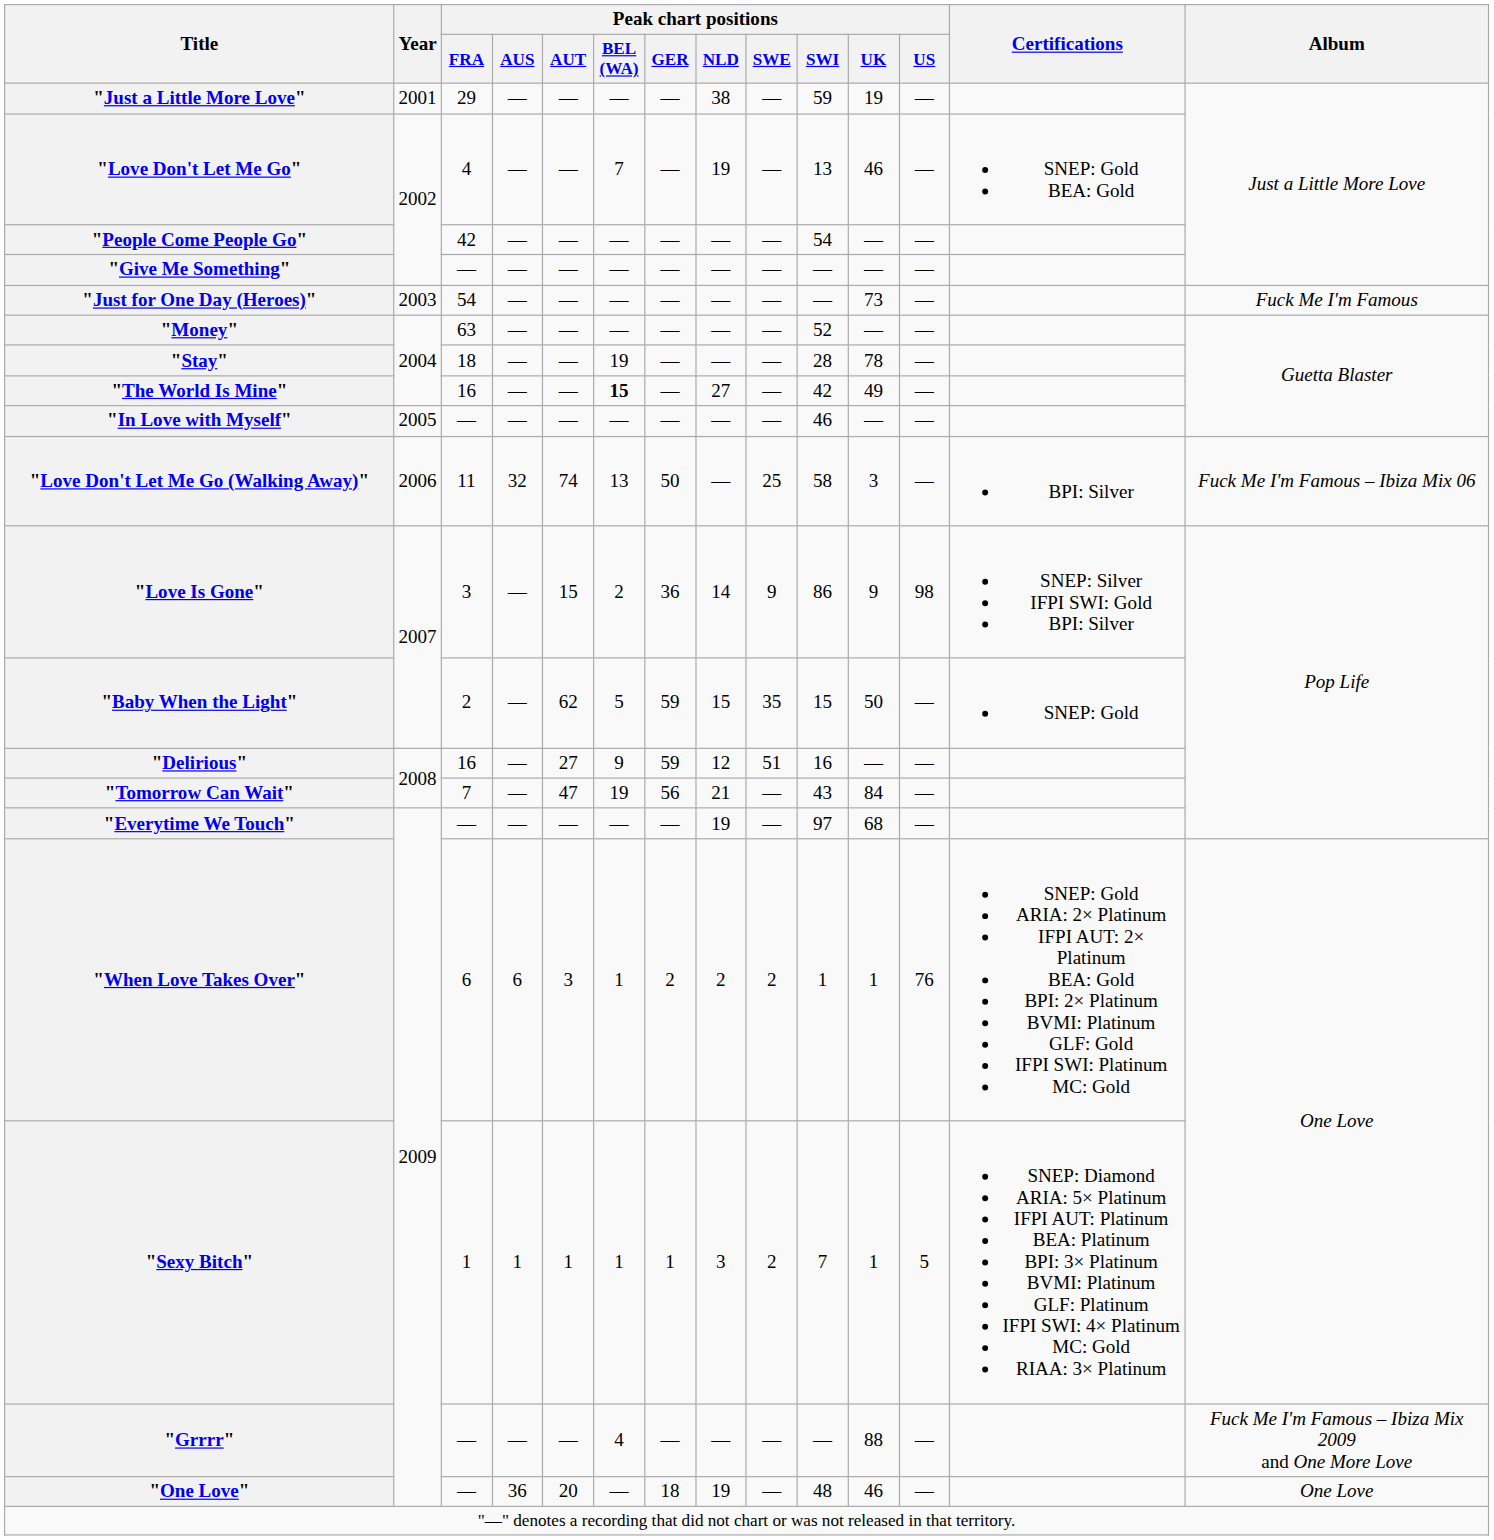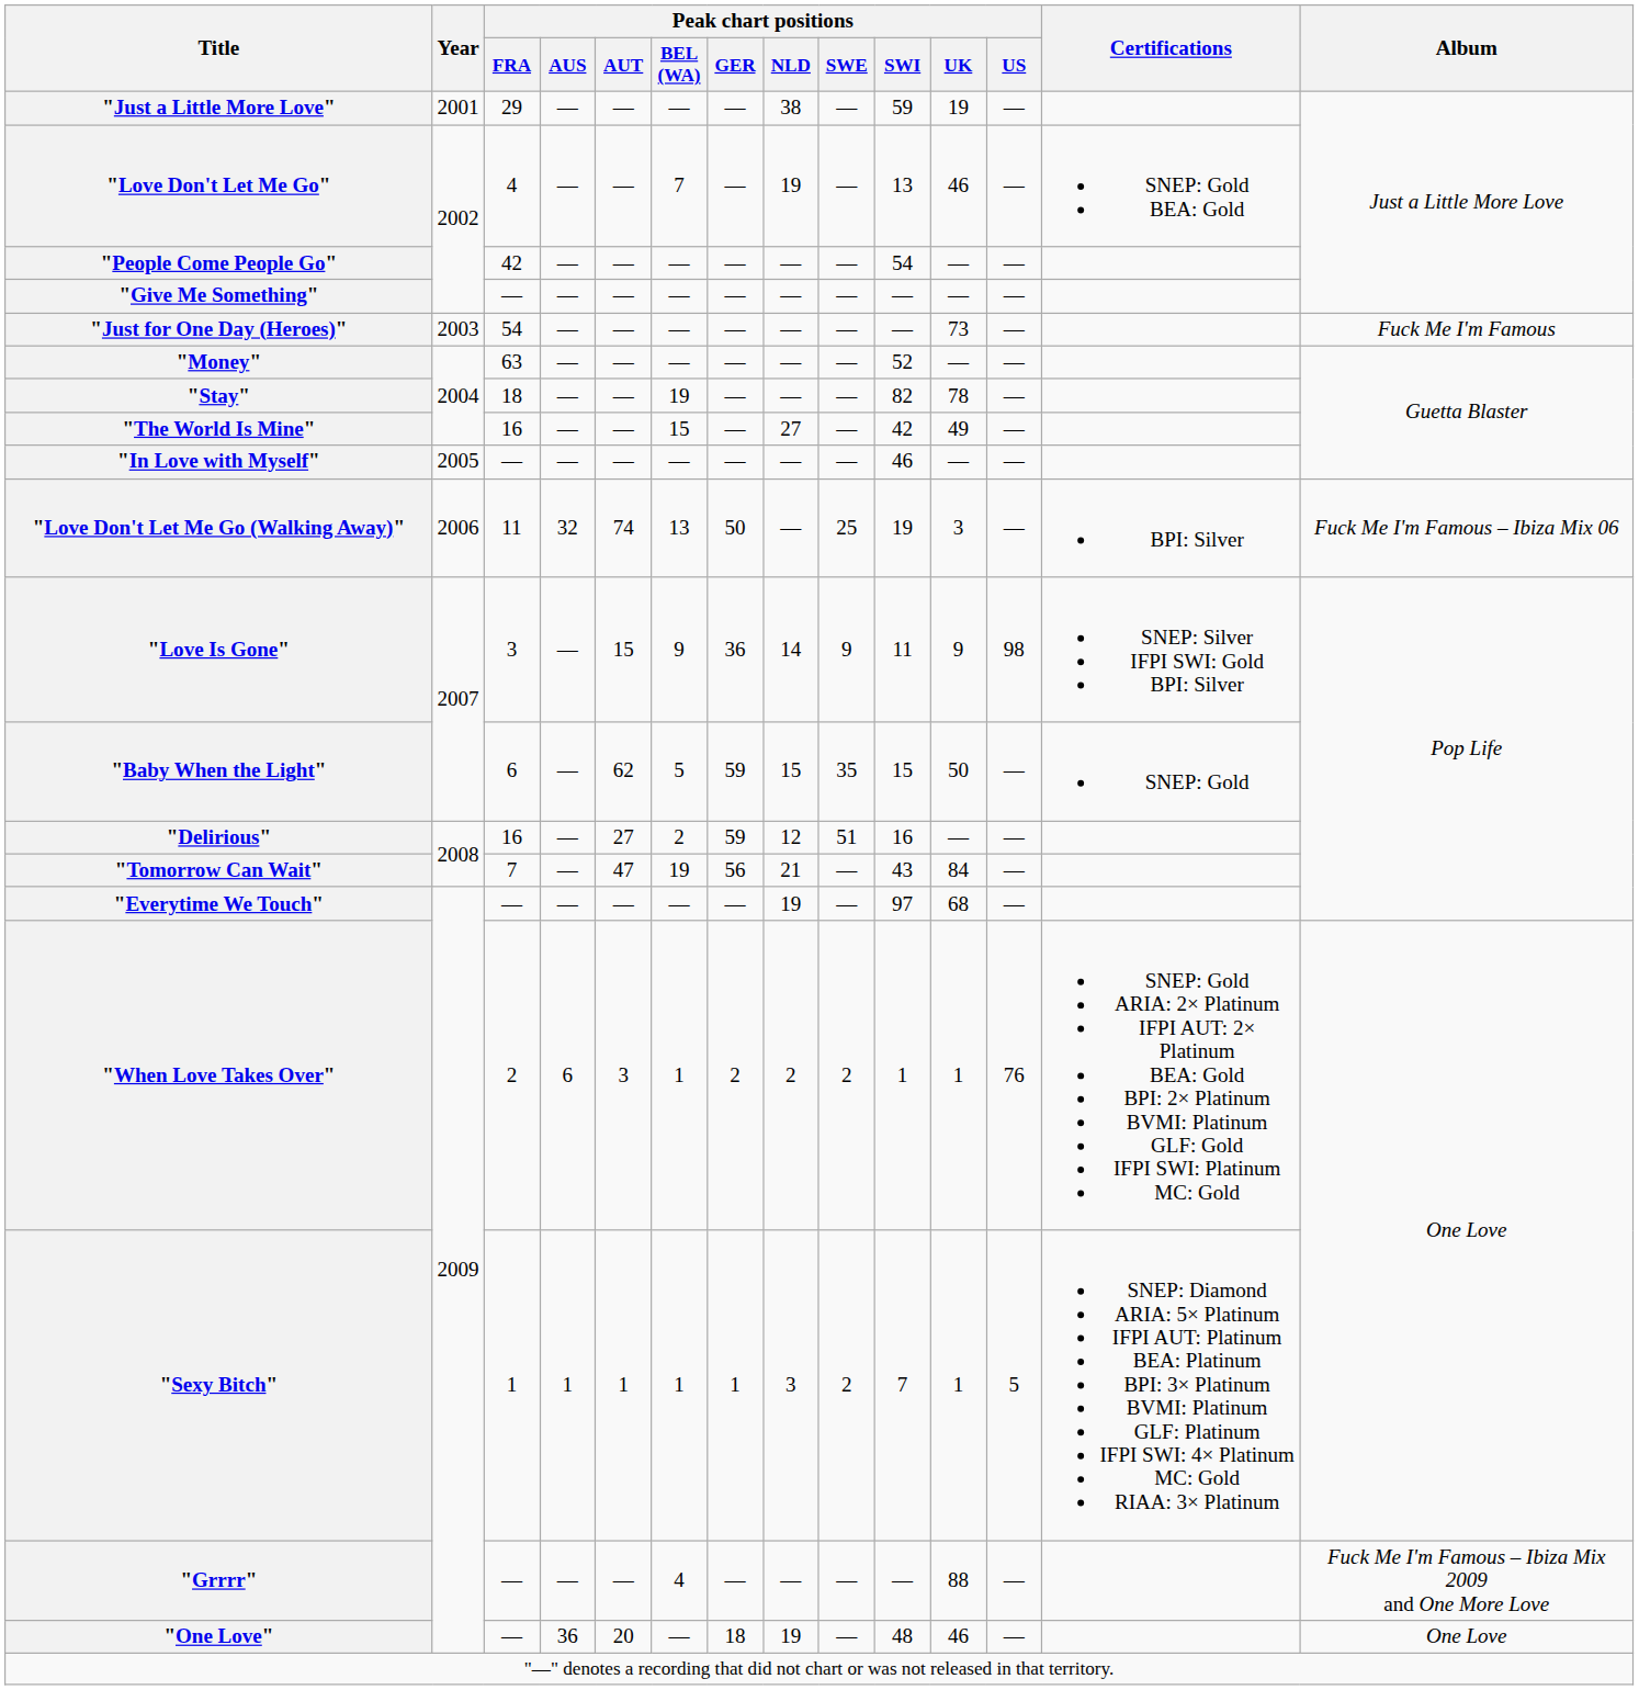"Stay" | Peak chart positions / SWI: 28 -> 82
"The World Is Mine" | Peak chart positions / BEL (WA): bold -> normal
"Love Don't Let Me Go (Walking Away)" | Peak chart positions / SWI: 58 -> 19
"Love Is Gone" | Peak chart positions / BEL (WA): 2 -> 9
"Love Is Gone" | Peak chart positions / SWI: 86 -> 11
"Baby When the Light" | Peak chart positions / FRA: 2 -> 6
"Delirious" | Peak chart positions / BEL (WA): 9 -> 2
"When Love Takes Over" | Peak chart positions / FRA: 6 -> 2
